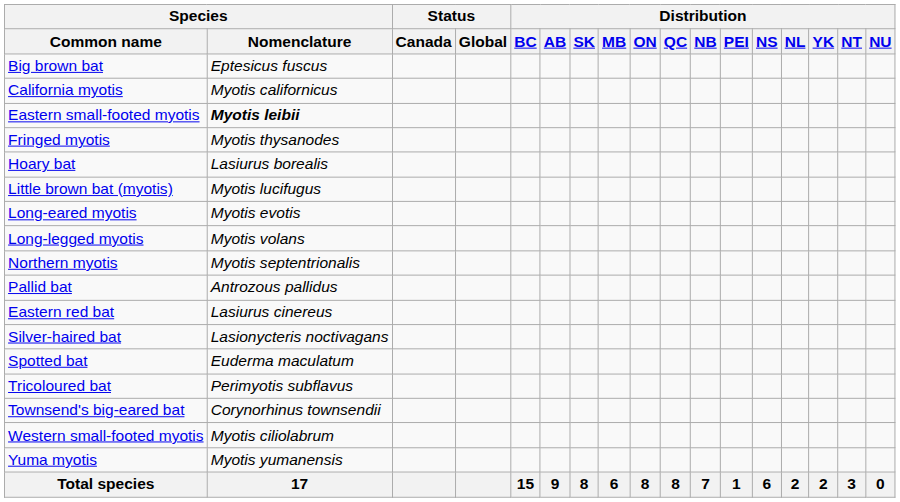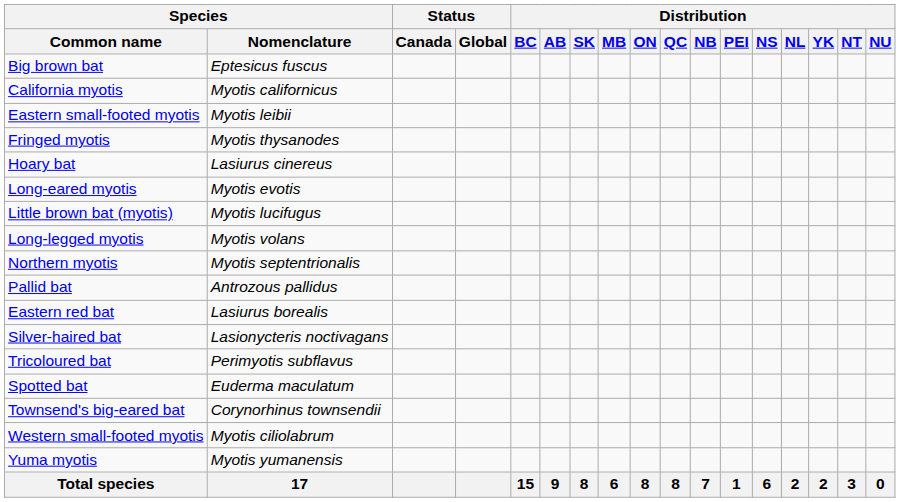Eastern small-footed myotis | Species / Nomenclature: bold -> normal
Hoary bat | Species / Nomenclature: Lasiurus borealis -> Lasiurus cinereus
rows swapped: Little brown bat (myotis) <-> Long-eared myotis
Eastern red bat | Species / Nomenclature: Lasiurus cinereus -> Lasiurus borealis
rows swapped: Spotted bat <-> Tricoloured bat
